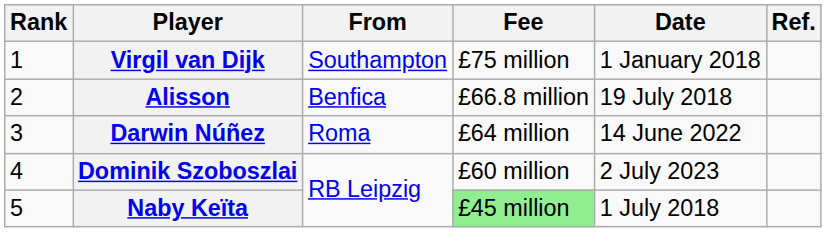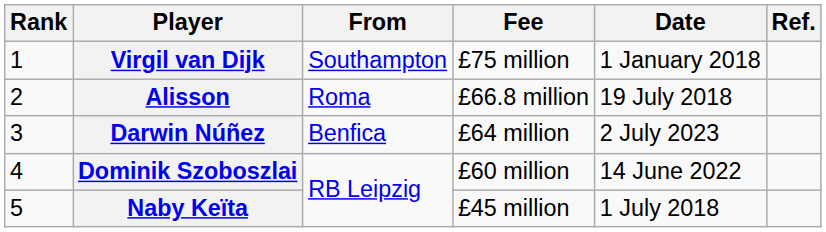Alisson | From: Benfica -> Roma
Darwin Núñez | From: Roma -> Benfica
Darwin Núñez | Date: 14 June 2022 -> 2 July 2023
Dominik Szoboszlai | Date: 2 July 2023 -> 14 June 2022
Naby Keïta | Fee: lightgreen background -> no background
